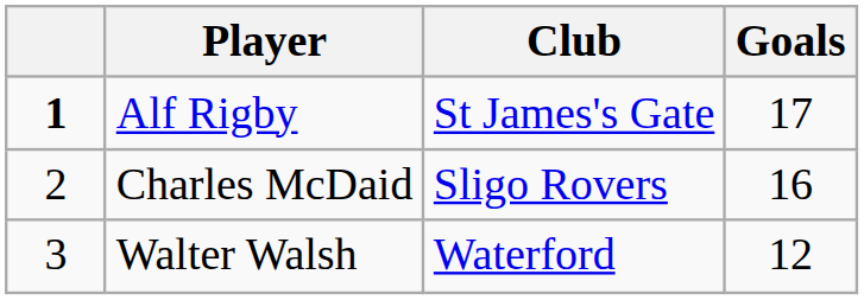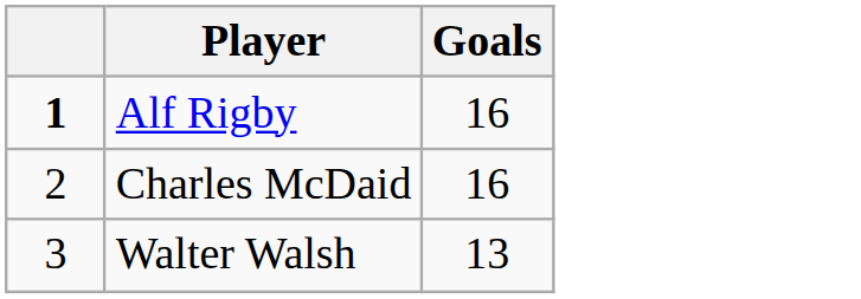- column: Club | St James's Gate | Sligo Rovers | Waterford
Alf Rigby | Goals: 17 -> 16
Walter Walsh | Goals: 12 -> 13
